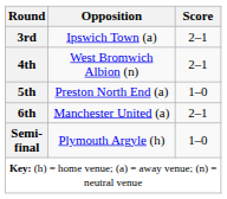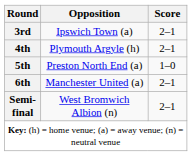4th | Opposition: West Bromwich Albion (n) -> Plymouth Argyle (h)
Semi-final | Opposition: Plymouth Argyle (h) -> West Bromwich Albion (n)
Semi-final | Score: 1–0 -> 2–1
